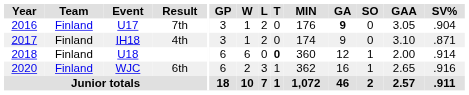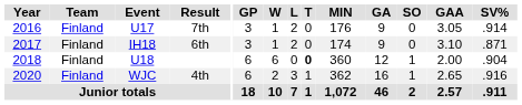U17 | GA: bold -> normal
U17 | SV%: .904 -> .914
IH18 | Result: 4th -> 6th
U18 | SV%: .914 -> .904
WJC | Result: 6th -> 4th
